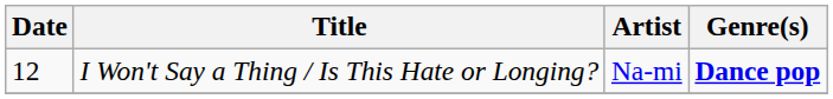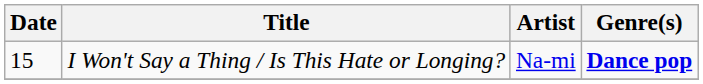I Won't Say a Thing / Is This Hate or Longing? | Date: 12 -> 15
